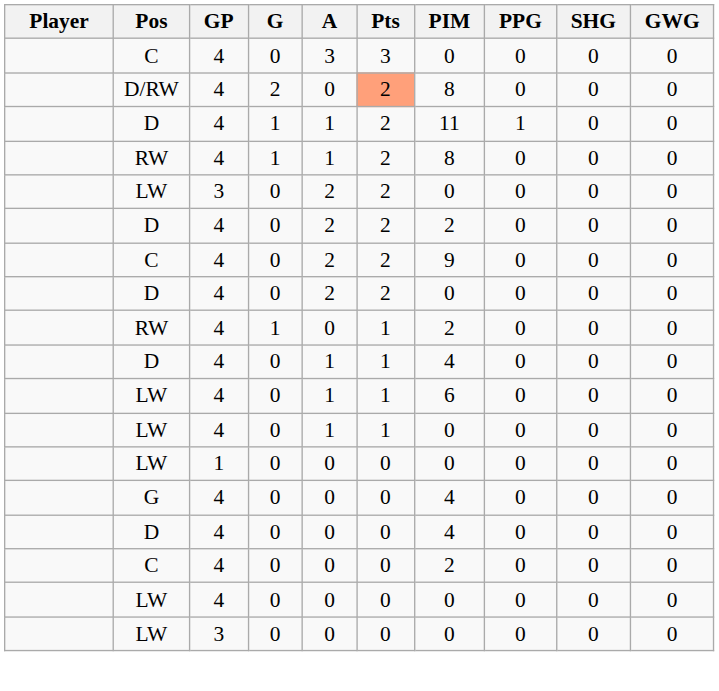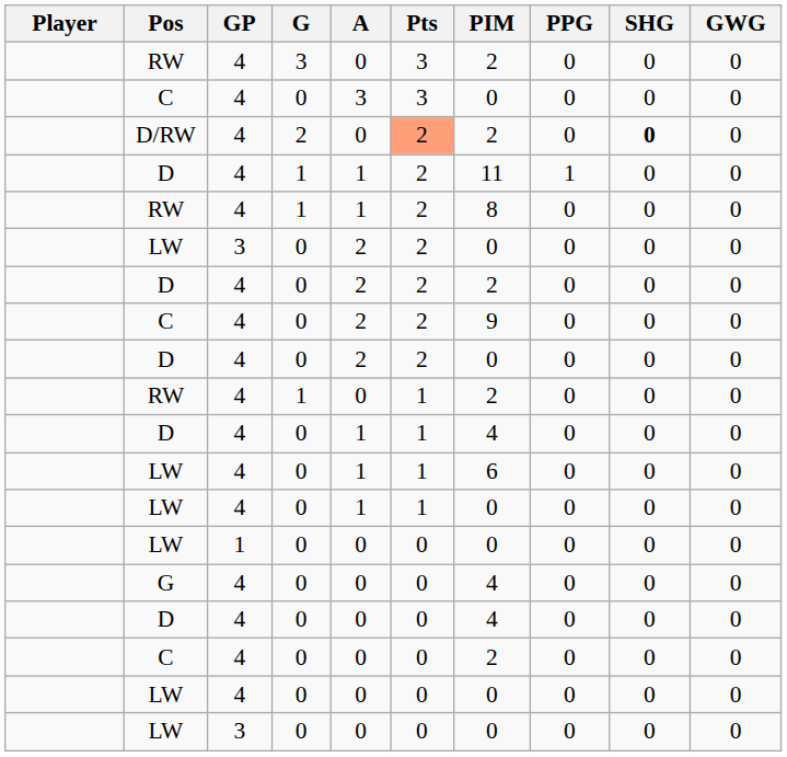+ row: RW | 4 | 3 | 0 | 3 | 2 | 0 | 0 | 0
D/RW | PIM: 8 -> 2
D/RW | SHG: normal -> bold
